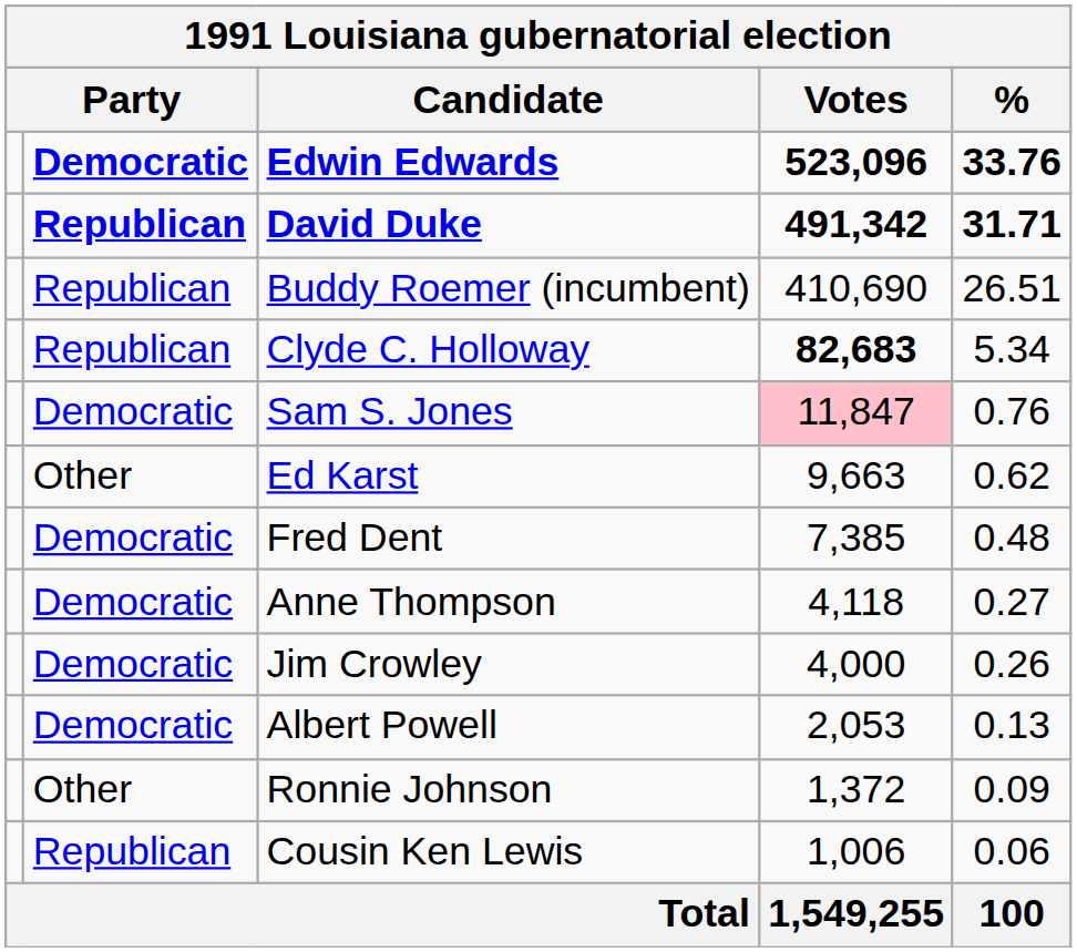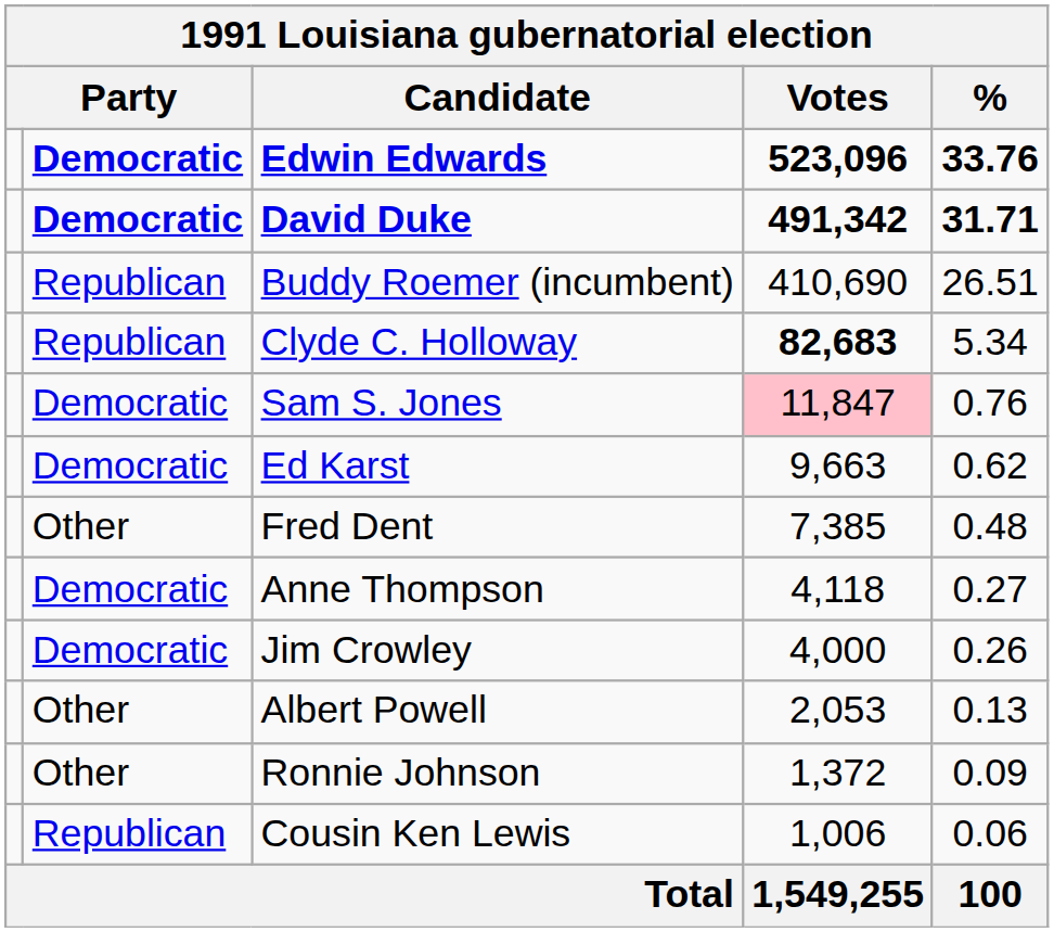David Duke | column 2: Republican -> Democratic
Ed Karst | column 2: Other -> Democratic
Fred Dent | column 2: Democratic -> Other
Albert Powell | column 2: Democratic -> Other
